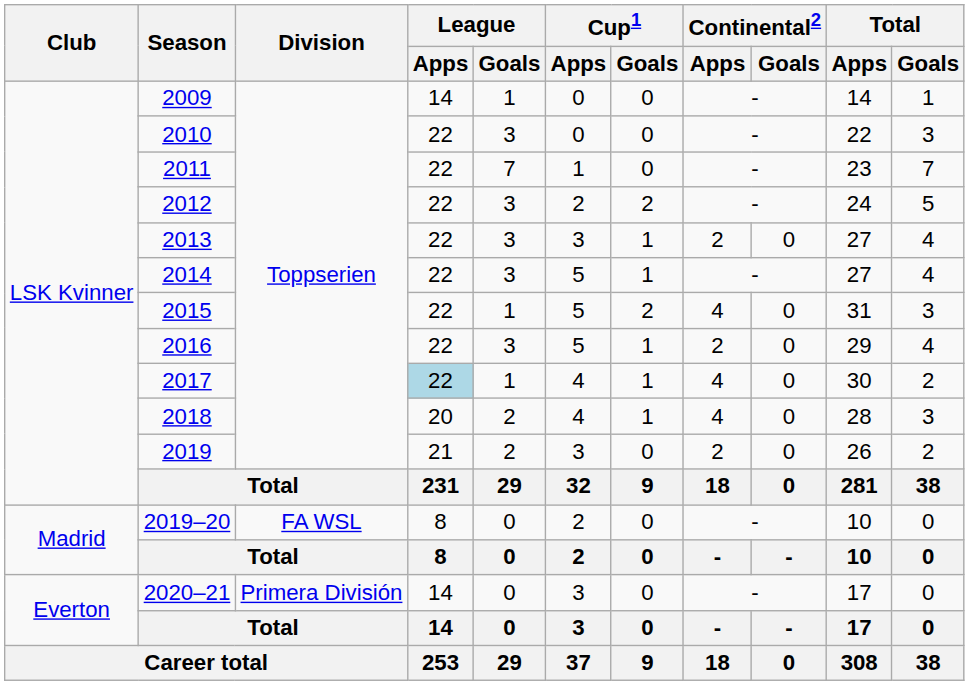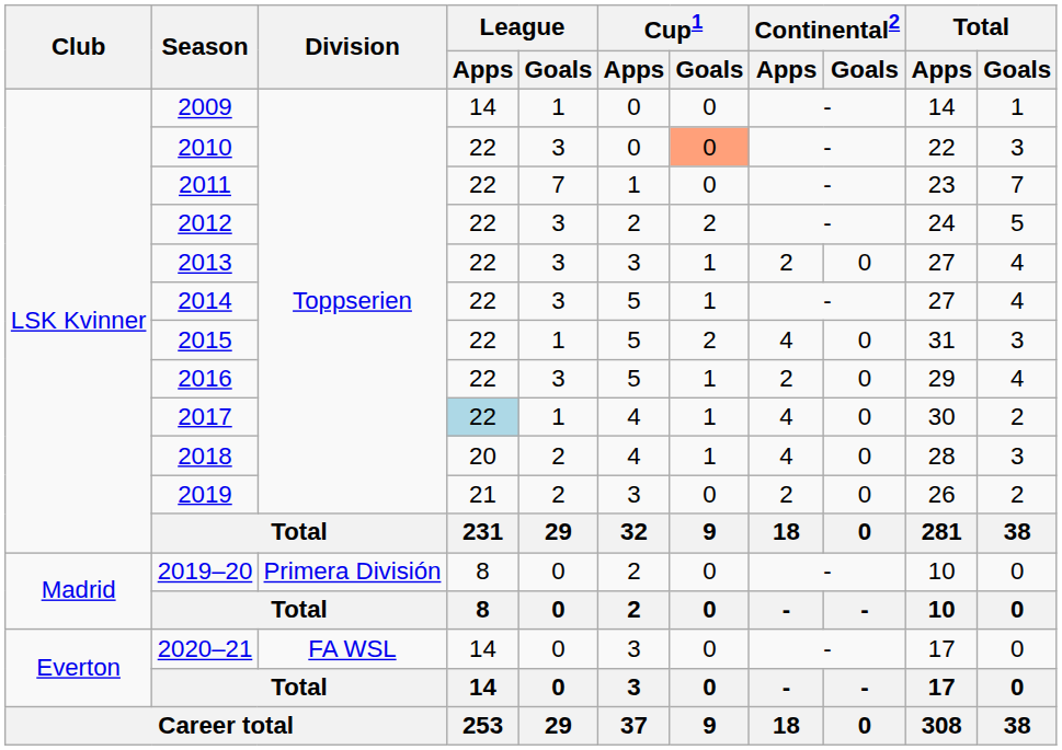2010 | Cup1 / Goals: no background -> lightsalmon background
2019–20 | Division: FA WSL -> Primera División
2020–21 | Division: Primera División -> FA WSL
